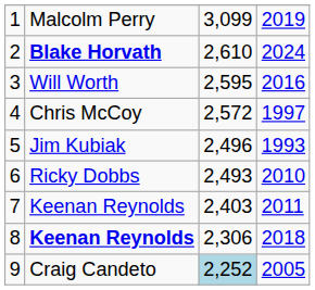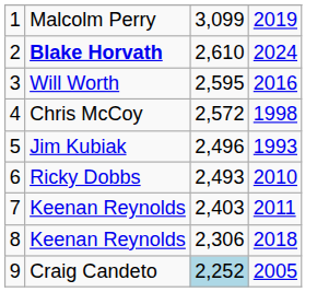4 | column 4: 1997 -> 1998
8 | column 2: bold -> normal
